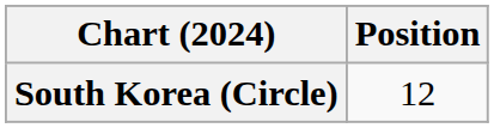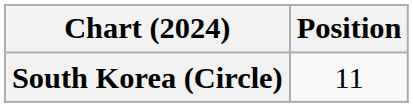South Korea (Circle) | Position: 12 -> 11
